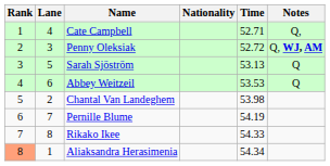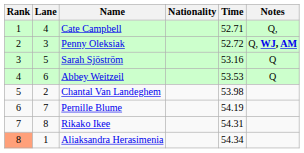Sarah Sjöström | Time: 53.13 -> 53.16
Rikako Ikee | Time: 54.33 -> 54.31
